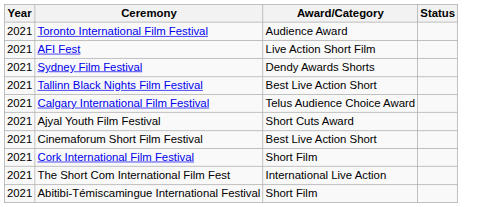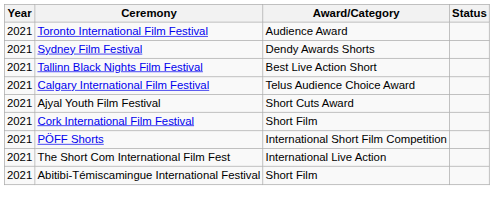- row: 2021 | AFI Fest | Live Action Short Film
- row: 2021 | Cinemaforum Short Film Festival | Best Live Action Short
+ row: 2021 | PÖFF Shorts | International Short Film Competition
